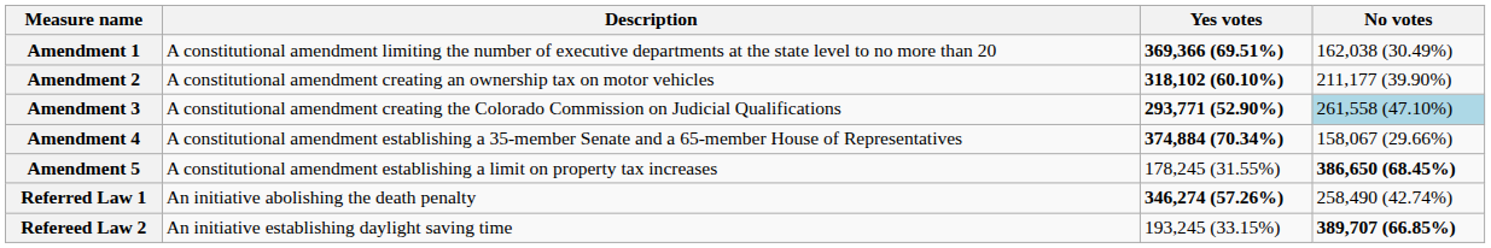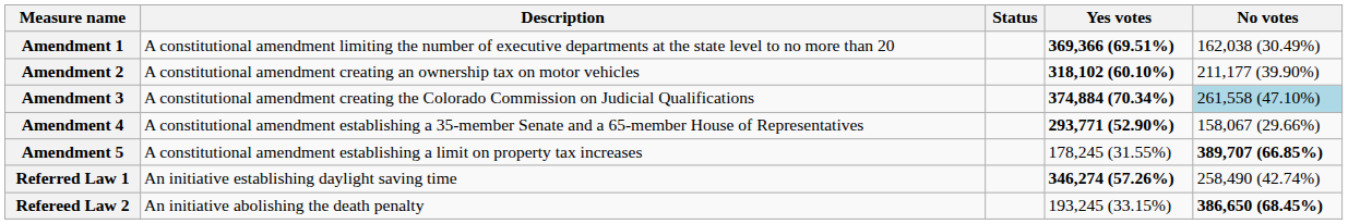+ column: Status
Amendment 3 | Yes votes: 293,771 (52.90%) -> 374,884 (70.34%)
Amendment 4 | Yes votes: 374,884 (70.34%) -> 293,771 (52.90%)
Amendment 5 | No votes: 386,650 (68.45%) -> 389,707 (66.85%)
Referred Law 1 | Description: An initiative abolishing the death penalty -> An initiative establishing daylight saving time
Refereed Law 2 | Description: An initiative establishing daylight saving time -> An initiative abolishing the death penalty
Refereed Law 2 | No votes: 389,707 (66.85%) -> 386,650 (68.45%)
